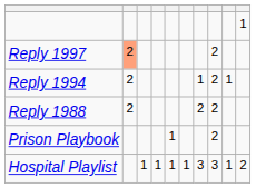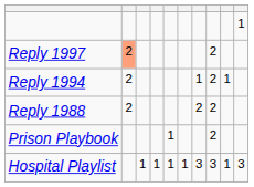Hospital Playlist | column 10: 2 -> 3
